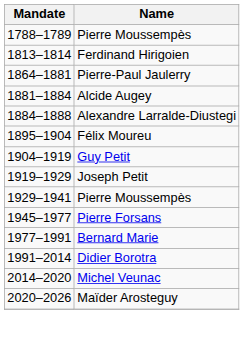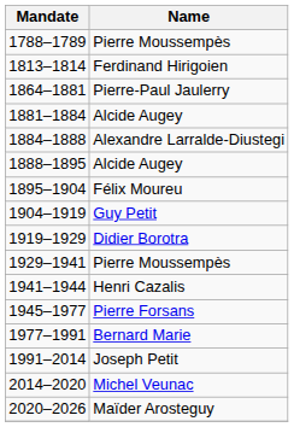+ row: 1888–1895 | Alcide Augey
1919–1929 | Name: Joseph Petit -> Didier Borotra
+ row: 1941–1944 | Henri Cazalis
1991–2014 | Name: Didier Borotra -> Joseph Petit
